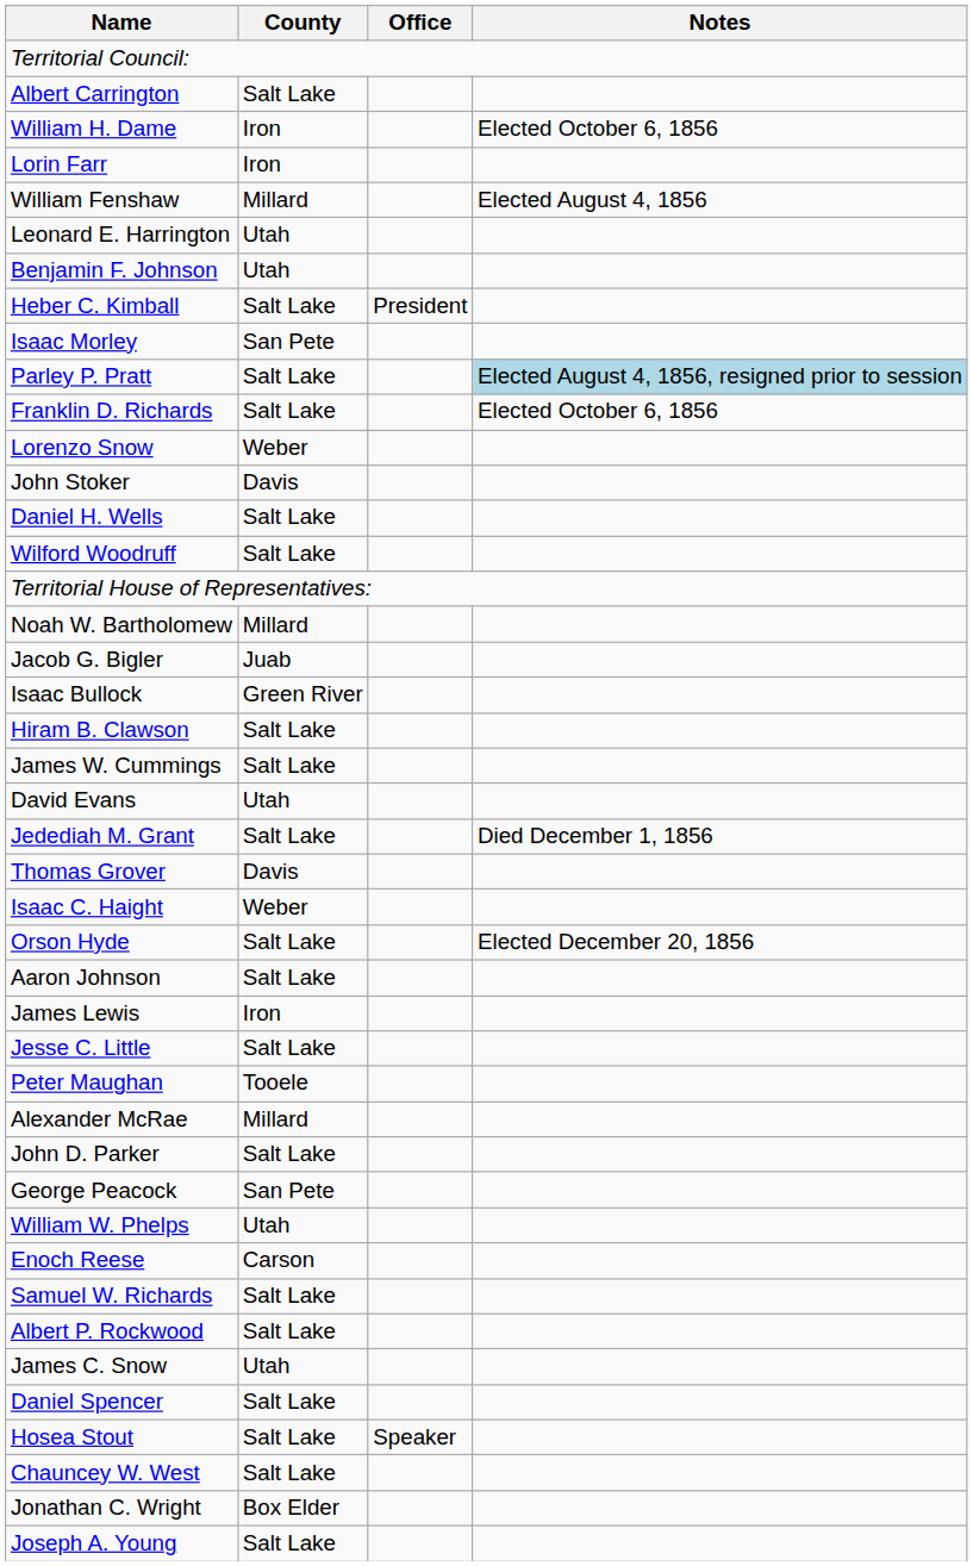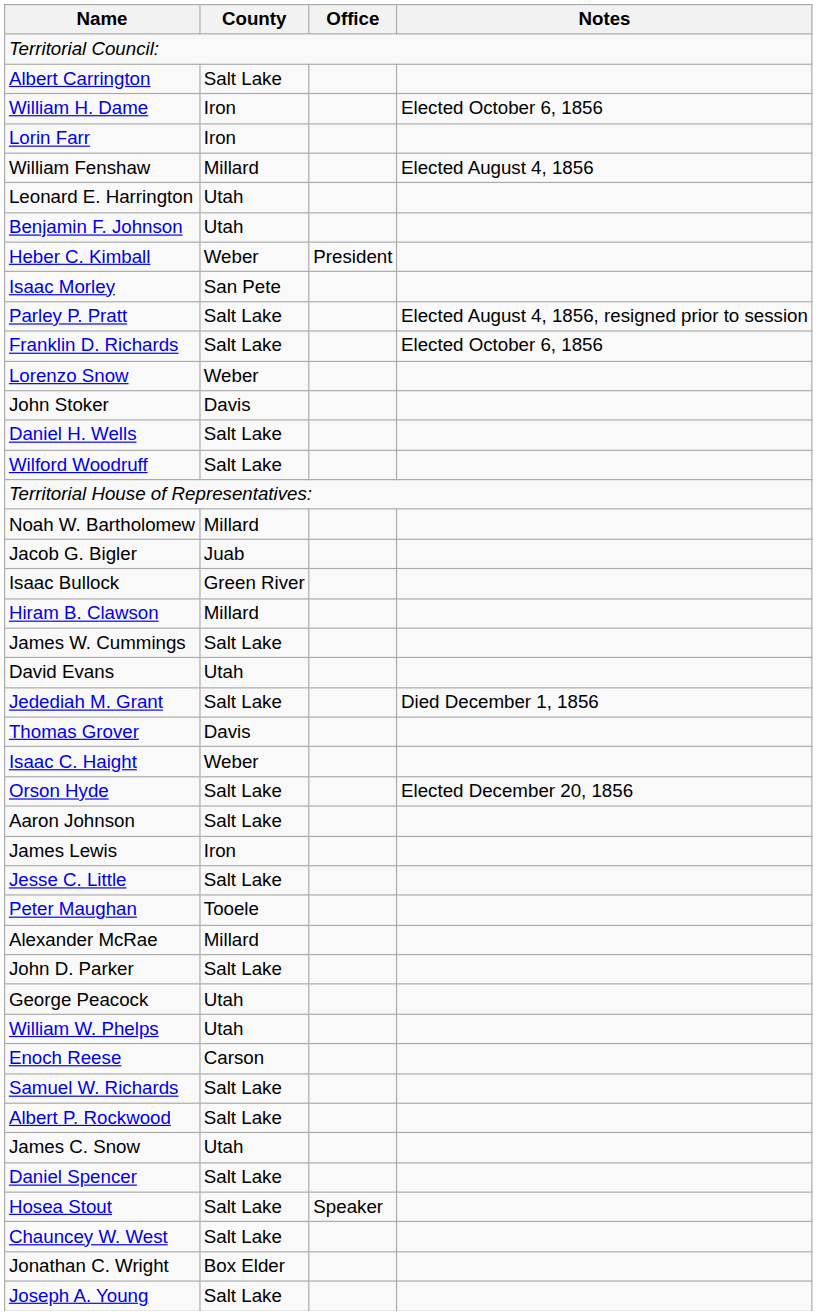Heber C. Kimball | County: Salt Lake -> Weber
Parley P. Pratt | Notes: lightblue background -> no background
Hiram B. Clawson | County: Salt Lake -> Millard
George Peacock | County: San Pete -> Utah
